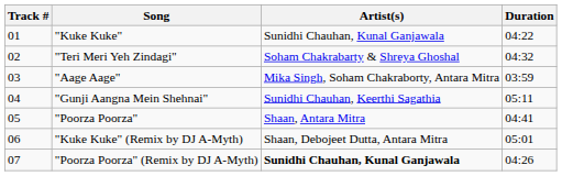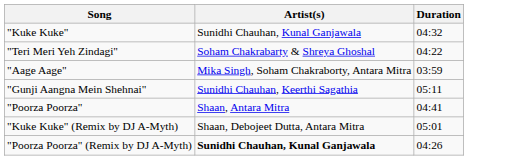- column: Track # | 01 | 02 | 03 | 04 | 05 | 06 | 07
"Kuke Kuke" | Duration: 04:22 -> 04:32
"Teri Meri Yeh Zindagi" | Duration: 04:32 -> 04:22
